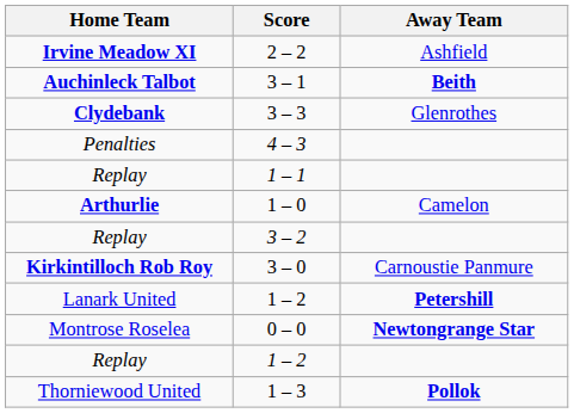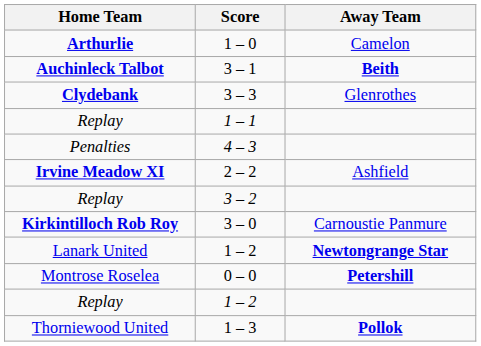rows swapped: 1 – 0 <-> 2 – 2
rows swapped: 1 – 1 <-> 4 – 3
Lanark United / 1 – 2 | Away Team: Petershill -> Newtongrange Star
0 – 0 | Away Team: Newtongrange Star -> Petershill
